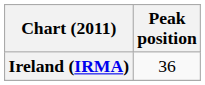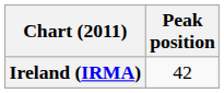Ireland (IRMA) | Peak position: 36 -> 42
